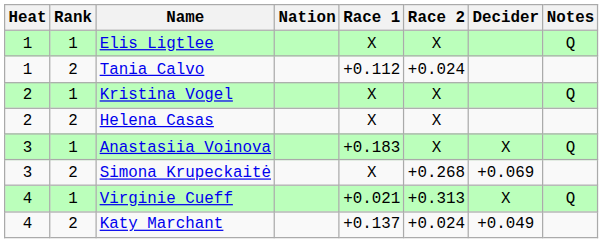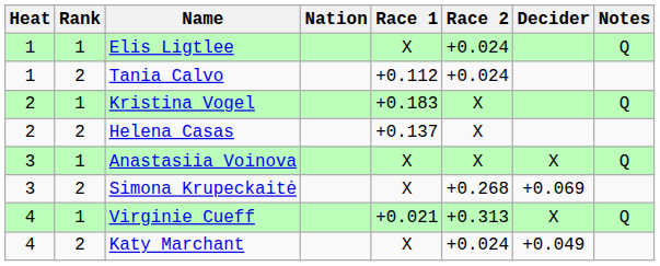Elis Ligtlee | Race 2: X -> +0.024
Kristina Vogel | Race 1: X -> +0.183
Helena Casas | Race 1: X -> +0.137
Anastasiia Voinova | Race 1: +0.183 -> X
Katy Marchant | Race 1: +0.137 -> X
